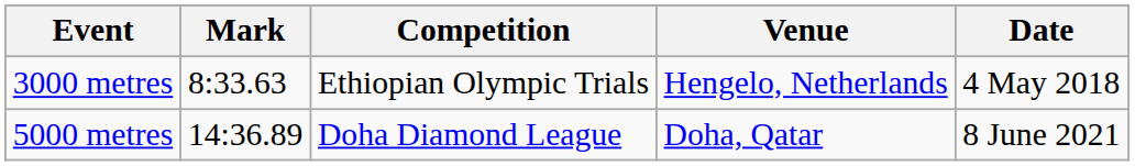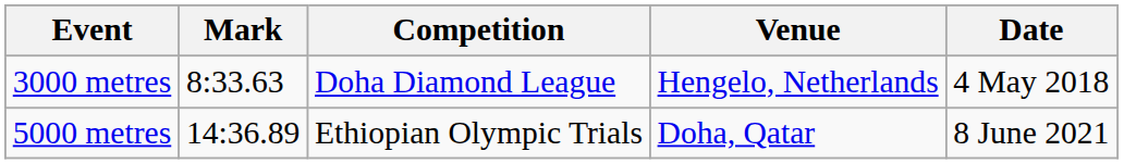3000 metres | Competition: Ethiopian Olympic Trials -> Doha Diamond League
5000 metres | Competition: Doha Diamond League -> Ethiopian Olympic Trials
